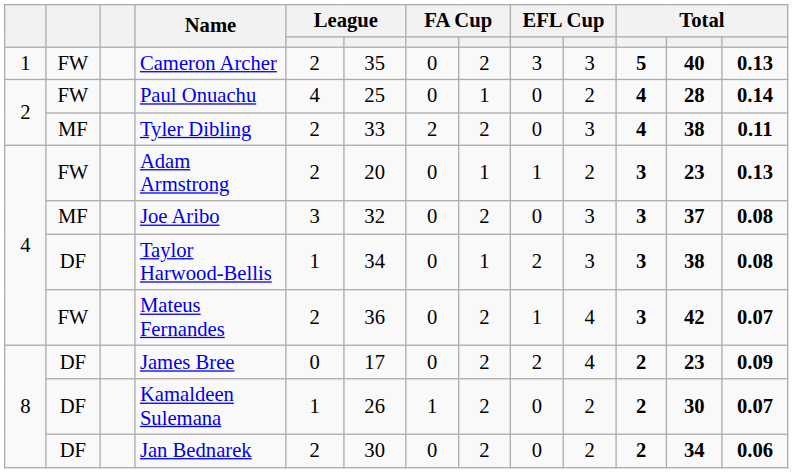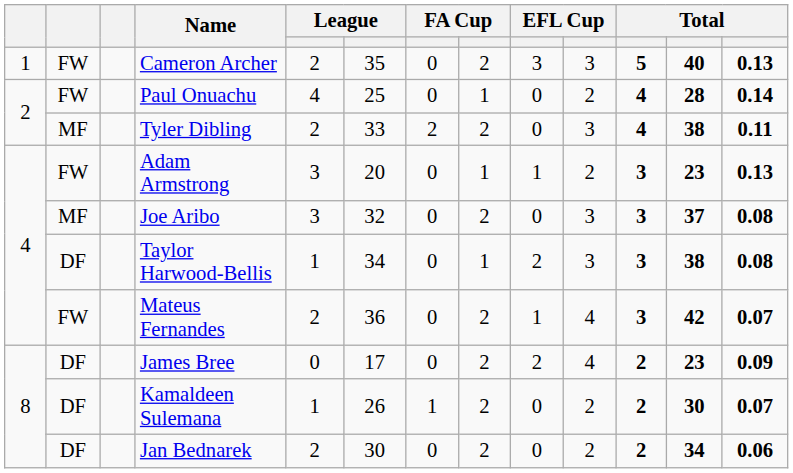Adam Armstrong | column 5: 2 -> 3
